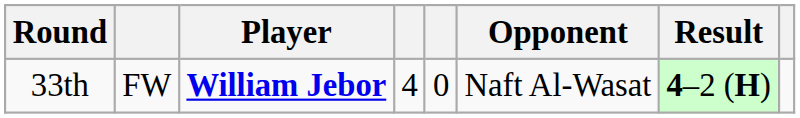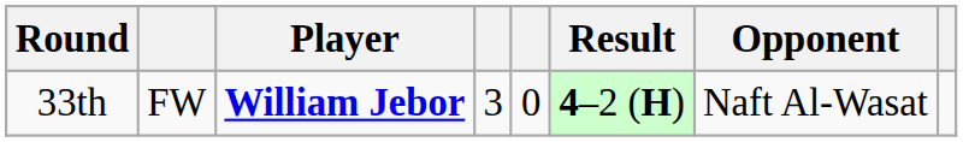columns swapped: Opponent <-> Result
33th | column 4: 4 -> 3
